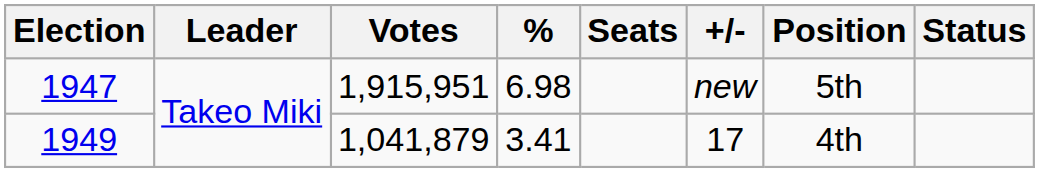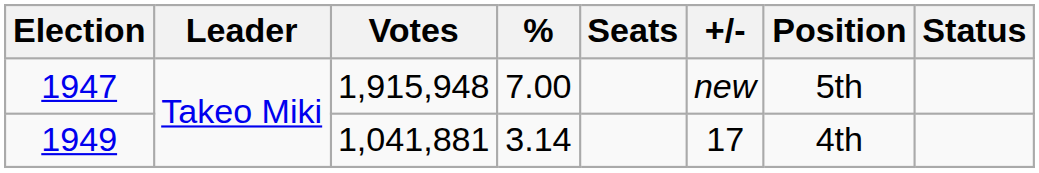1947 | Votes: 1,915,951 -> 1,915,948
1947 | %: 6.98 -> 7.00
1949 | Votes: 1,041,879 -> 1,041,881
1949 | %: 3.41 -> 3.14
